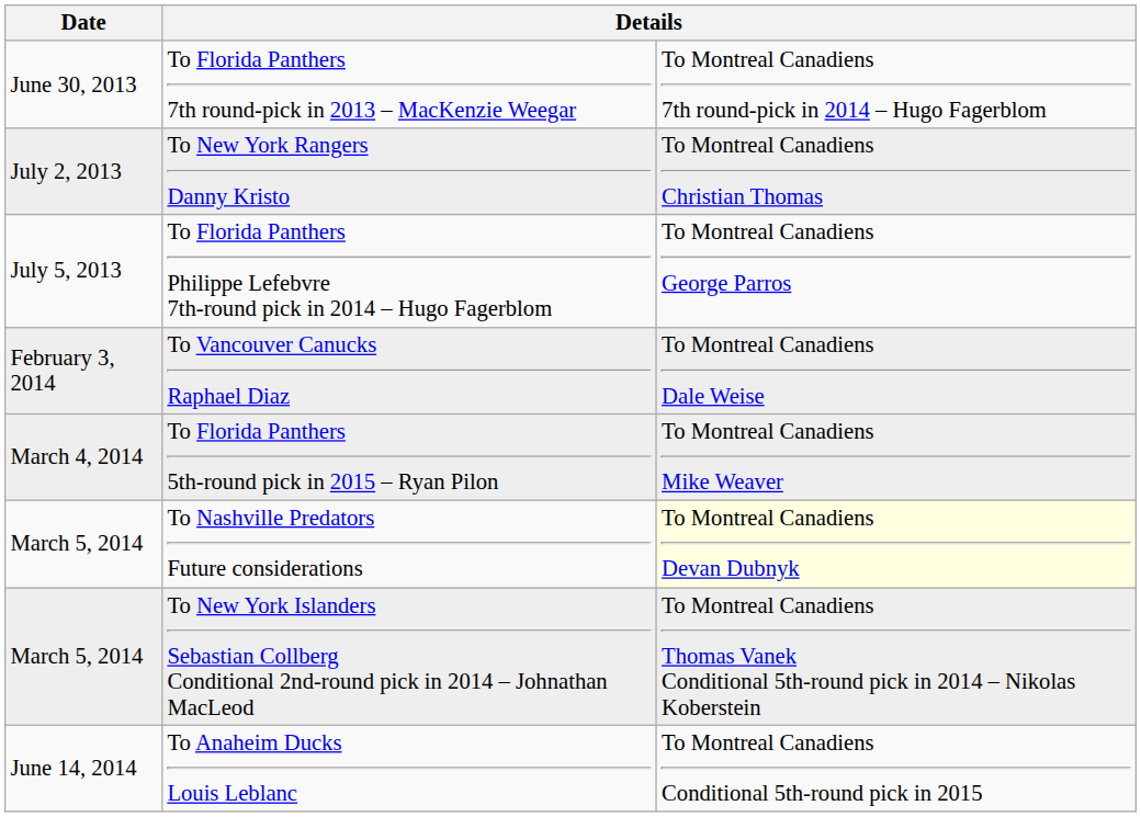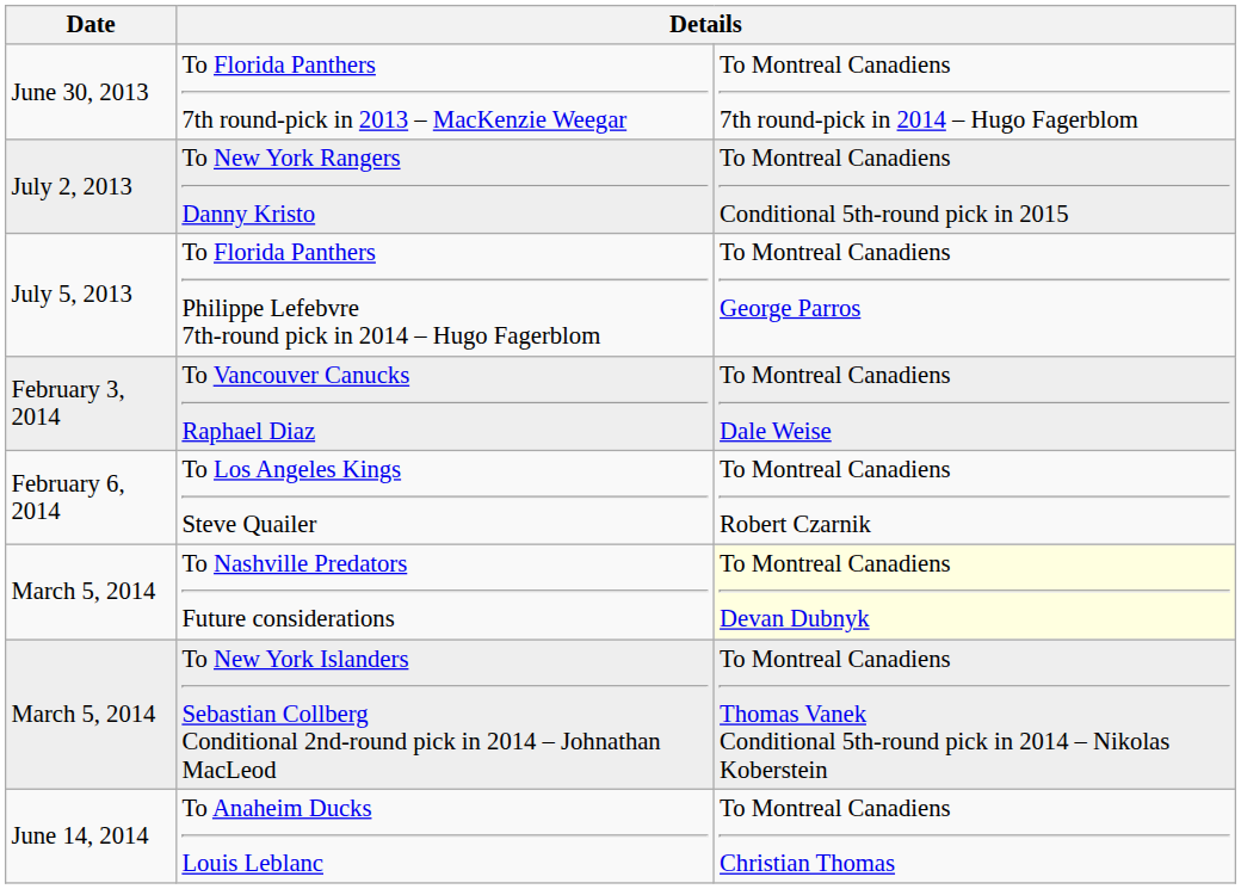To New York Rangers Danny Kristo | column 3: To Montreal Canadiens Christian Thomas -> To Montreal Canadiens Conditional 5th-round pick in 2015
+ row: February 6, 2014 | To Los Angeles Kings Steve Quailer | To Montreal Canadiens Robert Czarnik
- row: March 4, 2014 | To Florida Panthers 5th-round pick in 2015 – Ryan Pilon | To Montreal Canadiens Mike Weaver
To Anaheim Ducks Louis Leblanc | column 3: To Montreal Canadiens Conditional 5th-round pick in 2015 -> To Montreal Canadiens Christian Thomas
